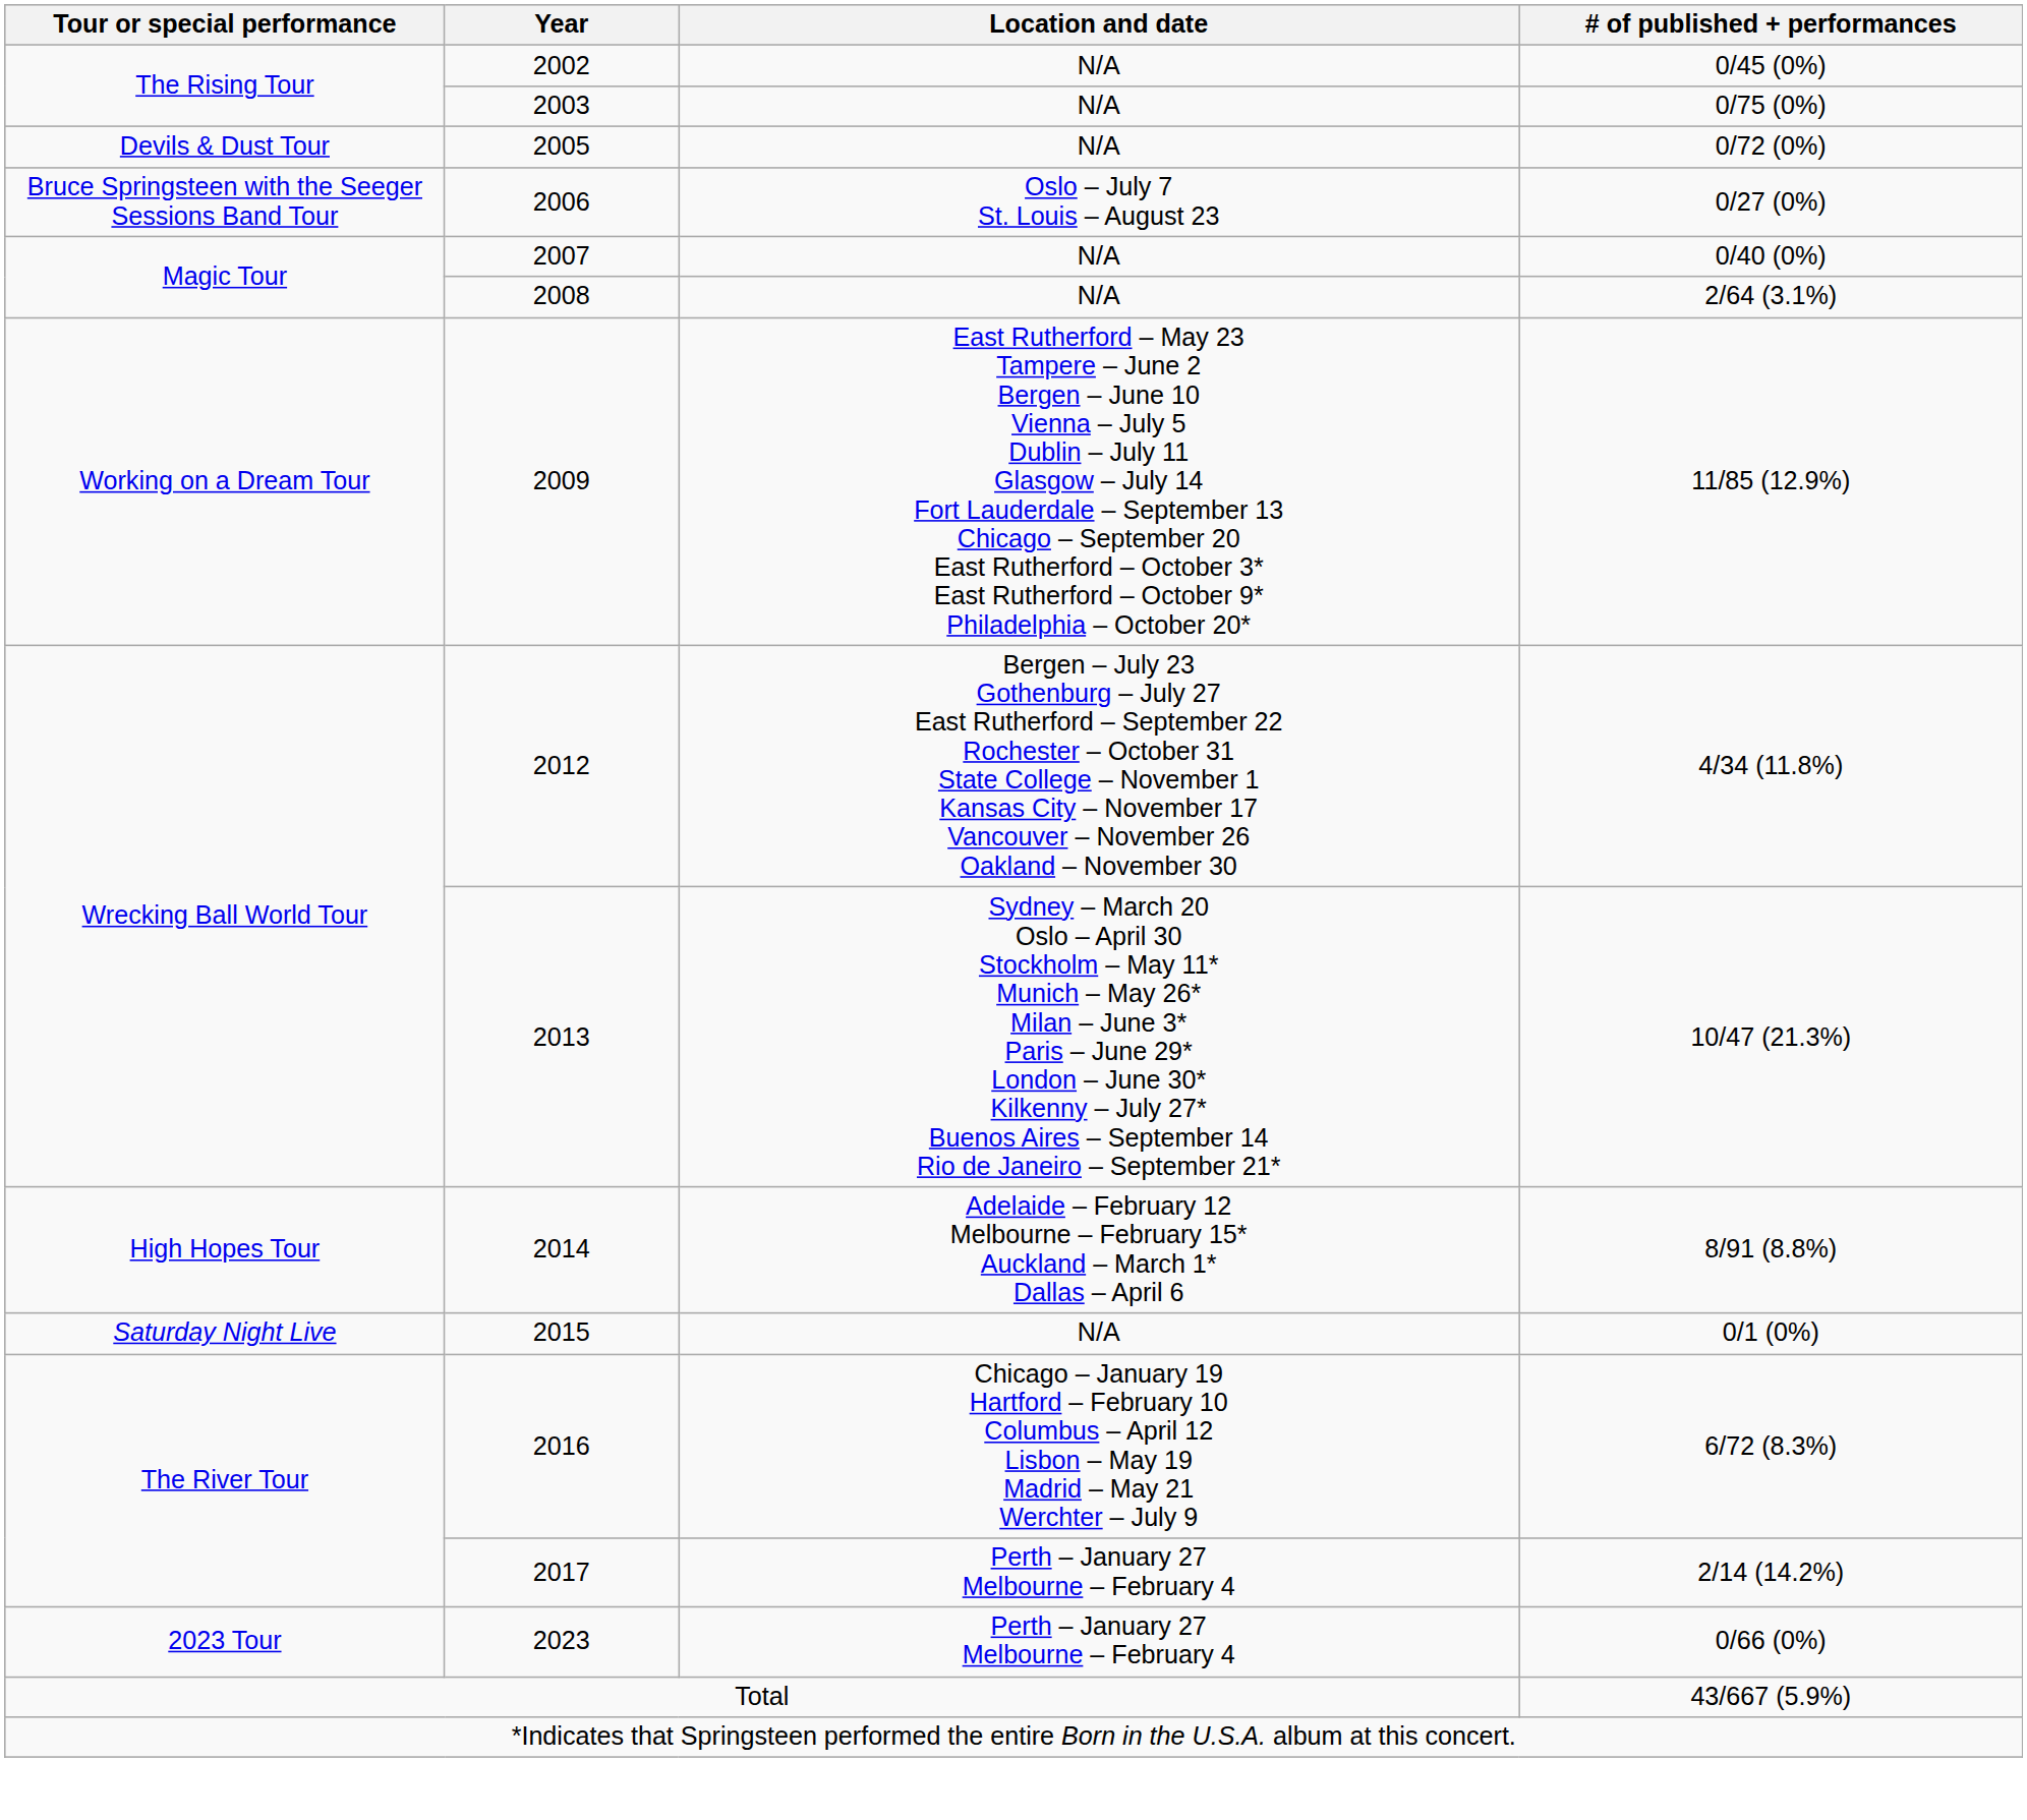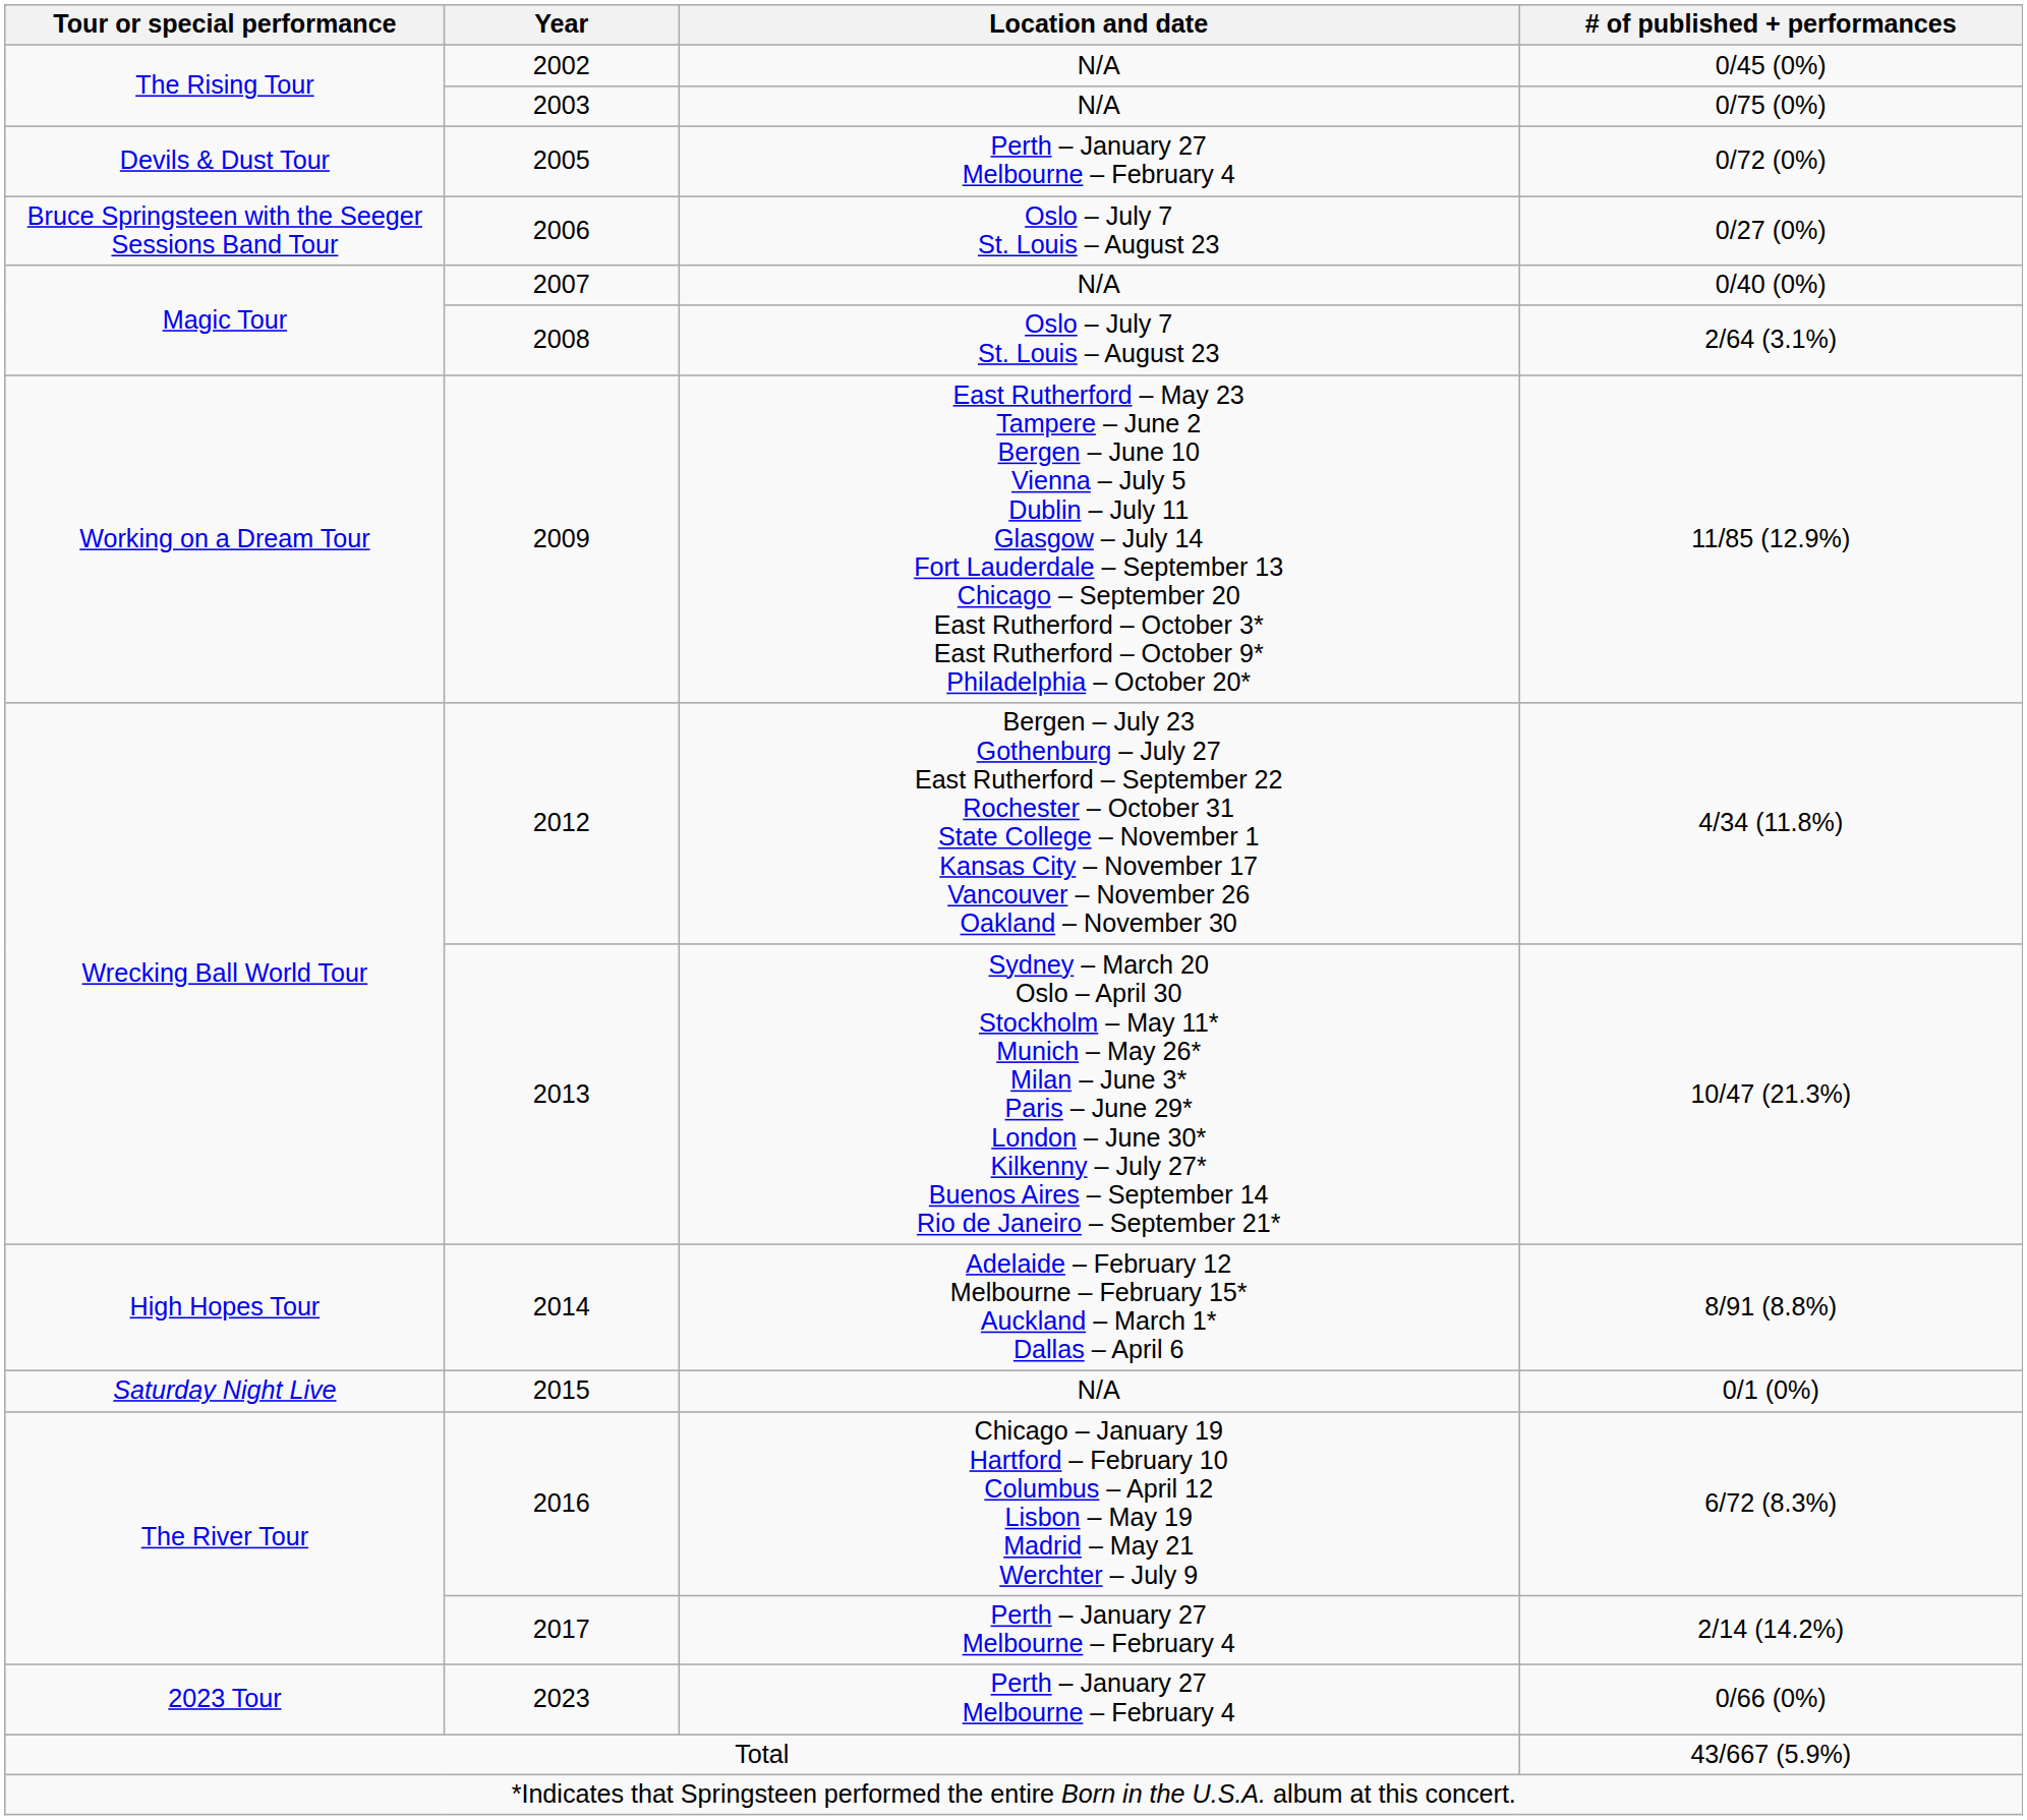2005 | Location and date: N/A -> Perth – January 27 Melbourne – February 4
2008 | Location and date: N/A -> Oslo – July 7 St. Louis – August 23
